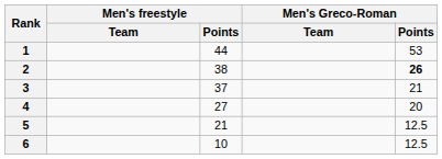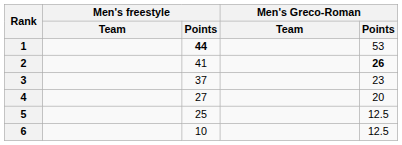1 | Men's freestyle / Points: normal -> bold
2 | Men's freestyle / Points: 38 -> 41
3 | Men's Greco-Roman / Points: 21 -> 23
5 | Men's freestyle / Points: 21 -> 25
